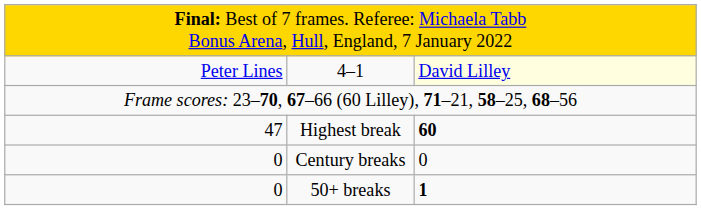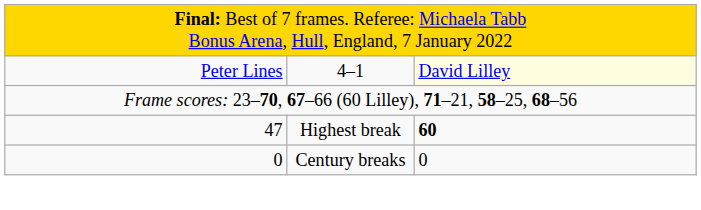- row: 0 | 50+ breaks | 1
